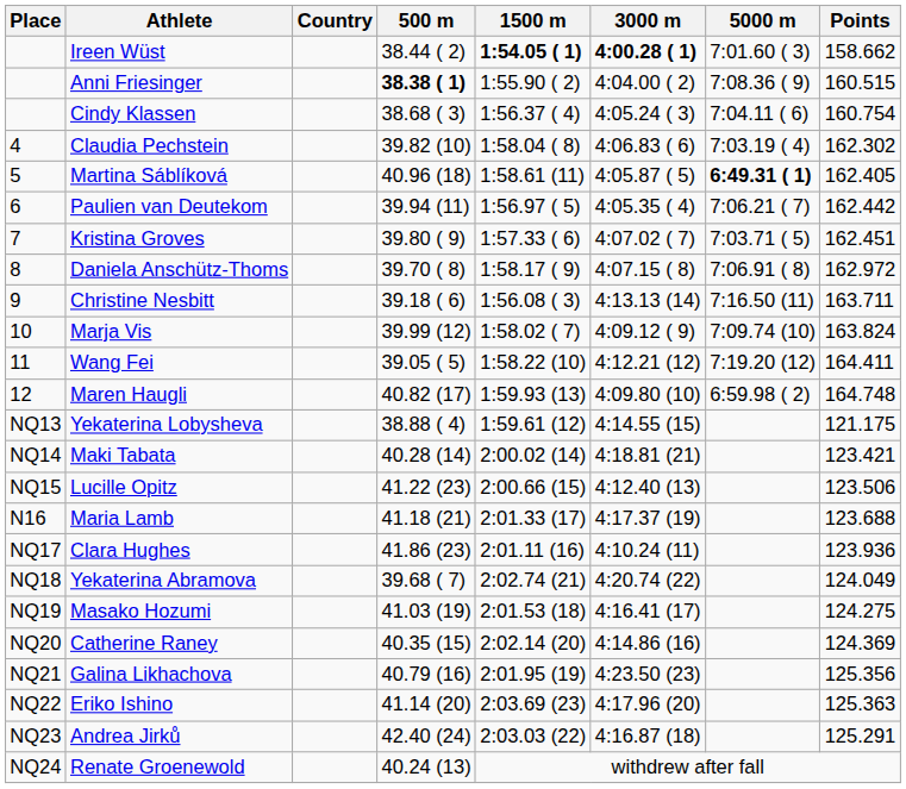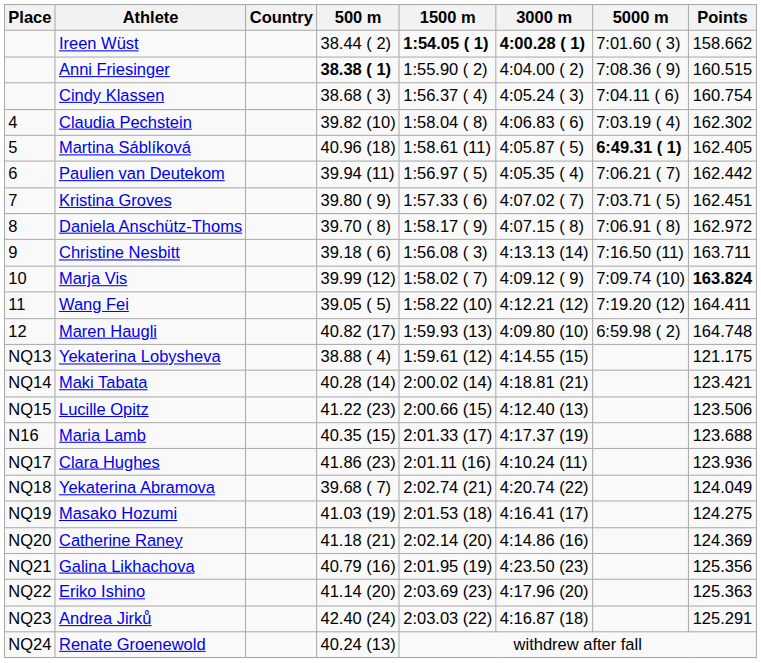Marja Vis | Points: normal -> bold
Maria Lamb | 500 m: 41.18 (21) -> 40.35 (15)
Catherine Raney | 500 m: 40.35 (15) -> 41.18 (21)
